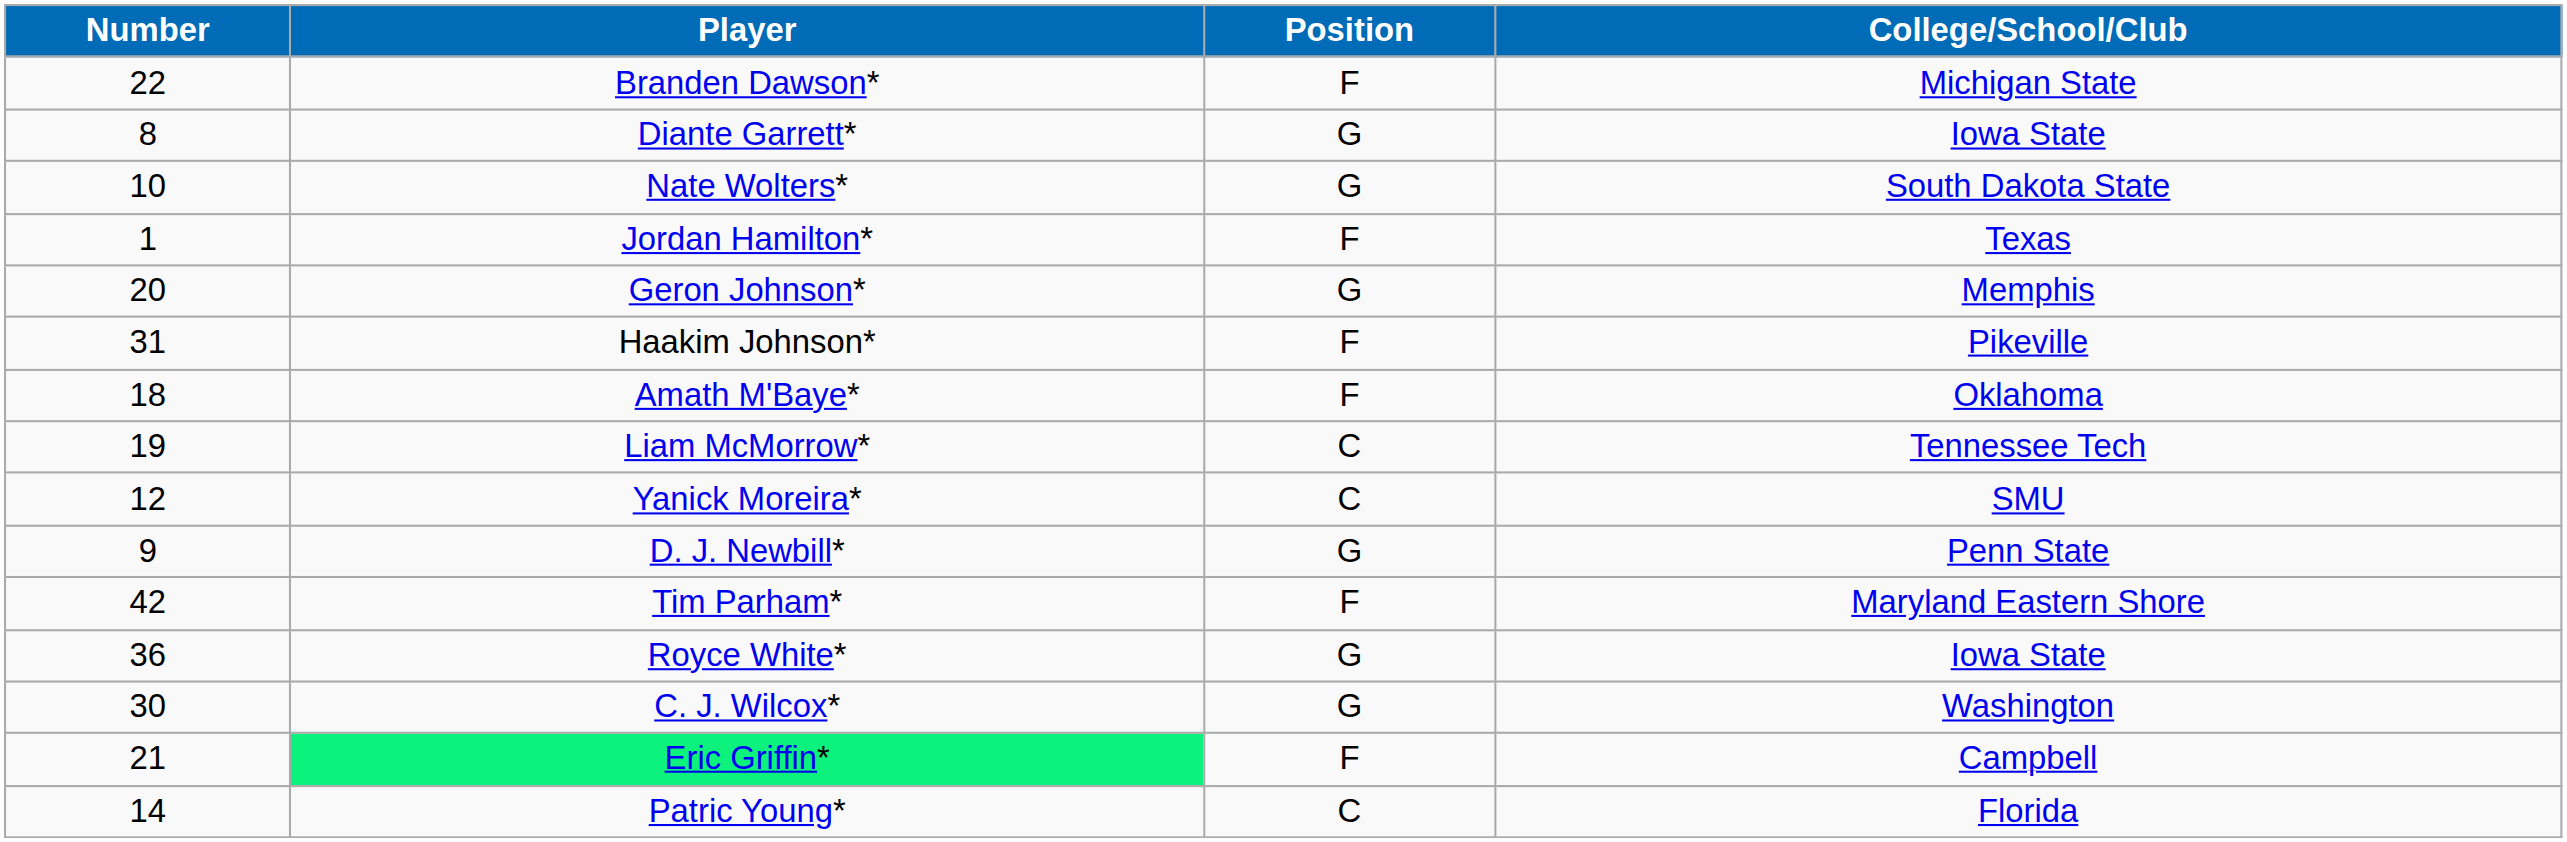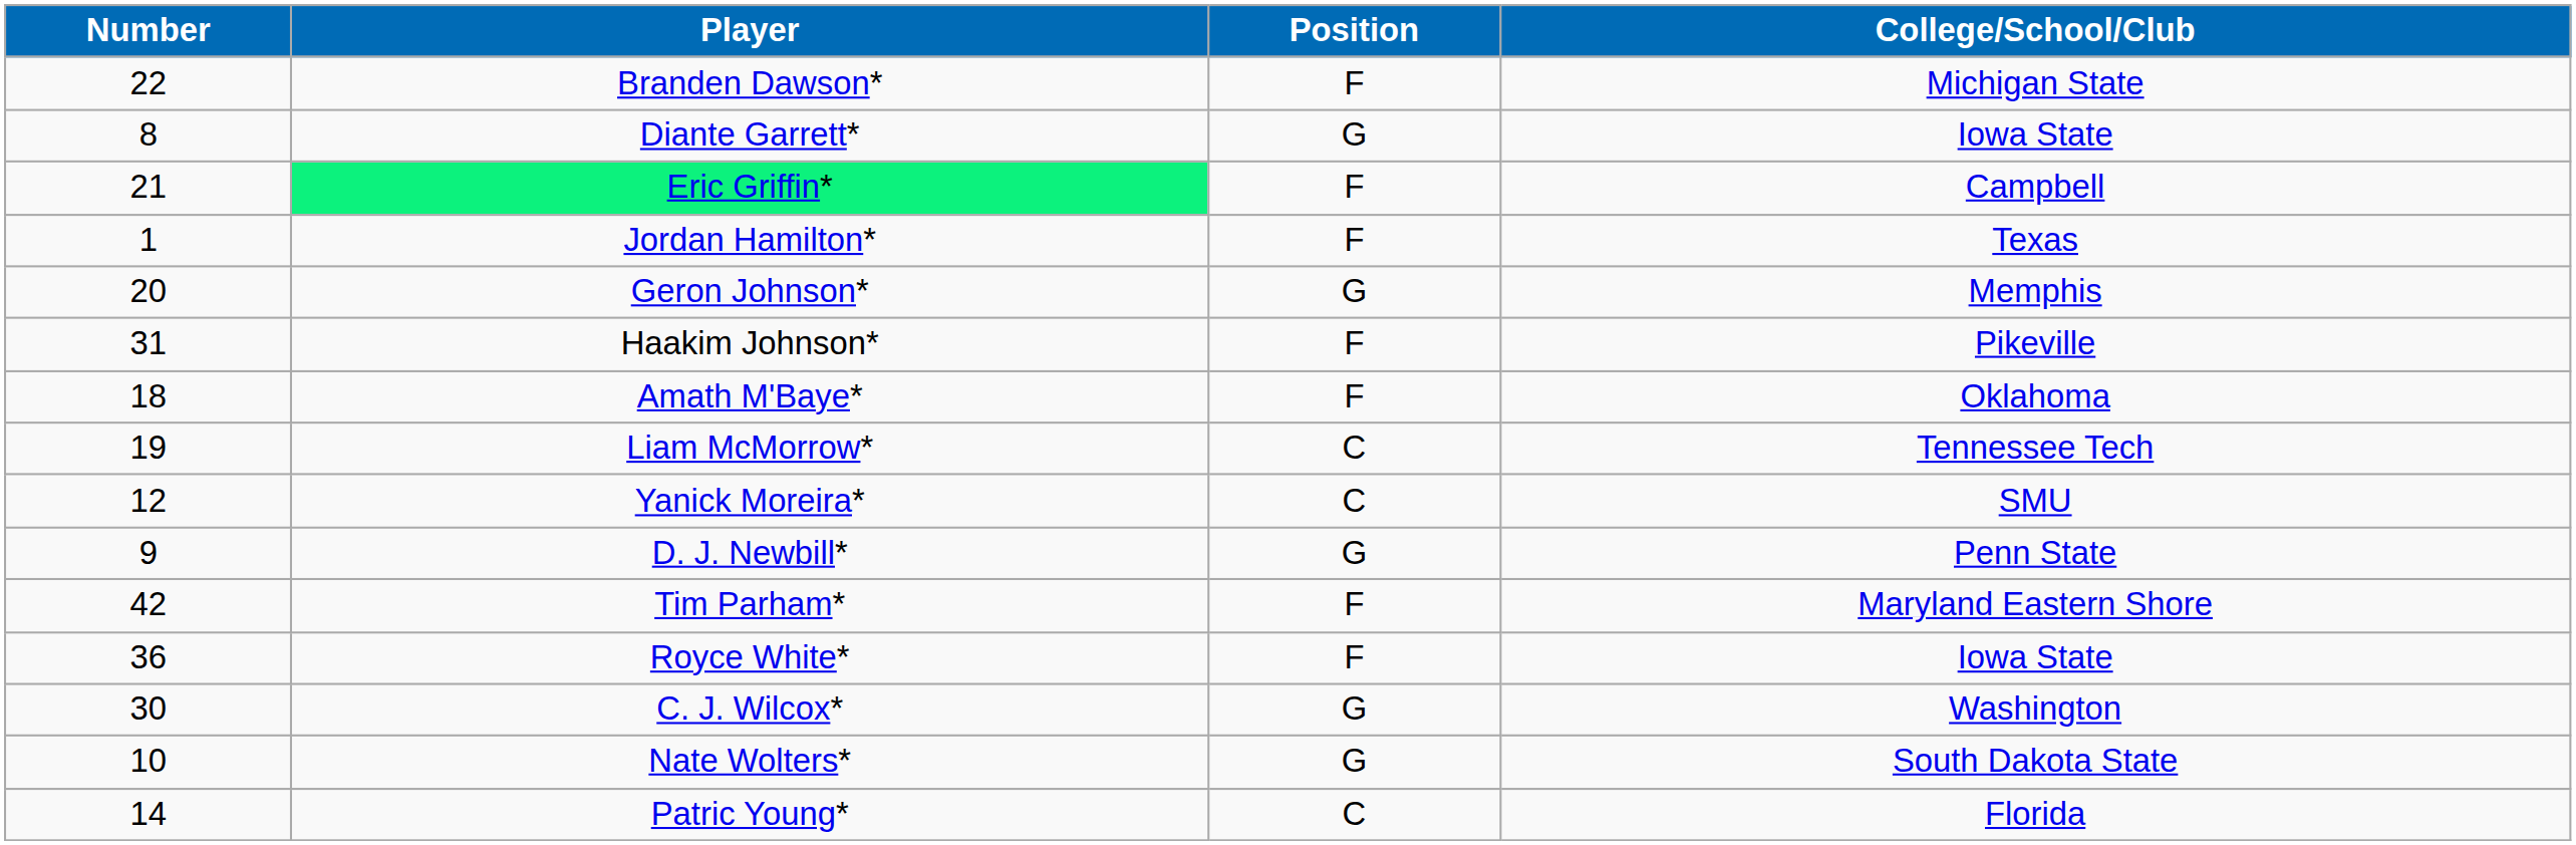rows swapped: Eric Griffin* <-> Nate Wolters*
Royce White* | Position: G -> F
